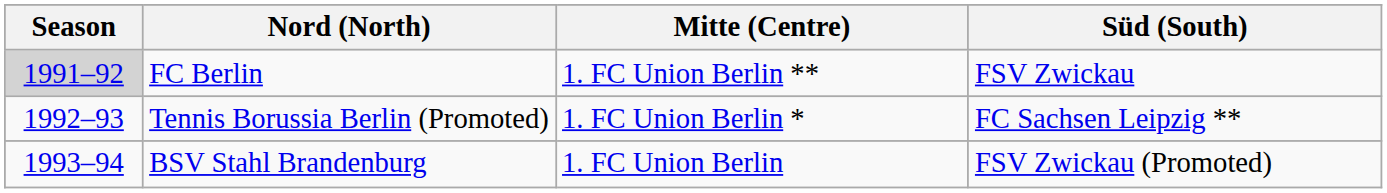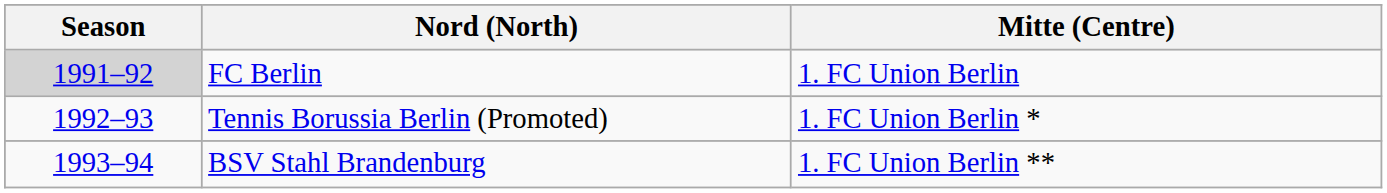- column: Süd (South) | FSV Zwickau | FC Sachsen Leipzig ** | FSV Zwickau (Promoted)
FC Berlin | Mitte (Centre): 1. FC Union Berlin ** -> 1. FC Union Berlin
BSV Stahl Brandenburg | Mitte (Centre): 1. FC Union Berlin -> 1. FC Union Berlin **
